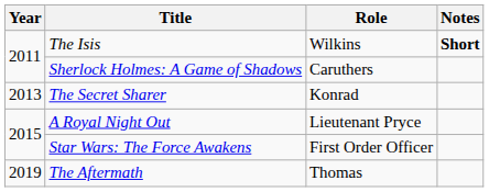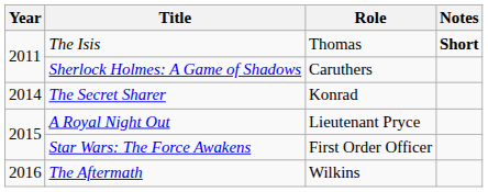The Isis | Role: Wilkins -> Thomas
The Secret Sharer | Year: 2013 -> 2014
The Aftermath | Year: 2019 -> 2016
The Aftermath | Role: Thomas -> Wilkins
